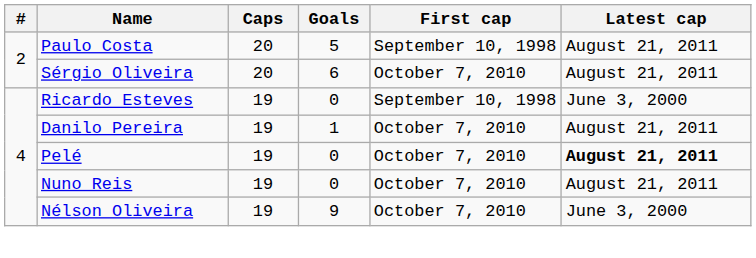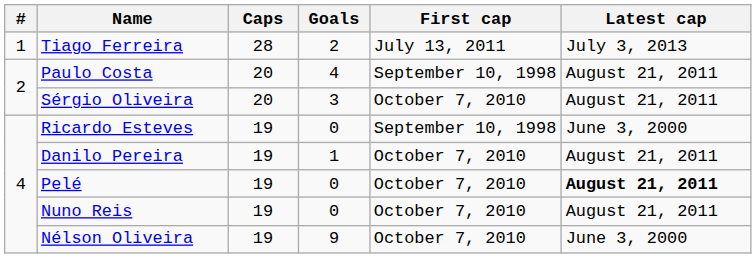+ row: 1 | Tiago Ferreira | 28 | 2 | July 13, 2011 | July 3, 2013
Paulo Costa | Goals: 5 -> 4
Sérgio Oliveira | Goals: 6 -> 3
